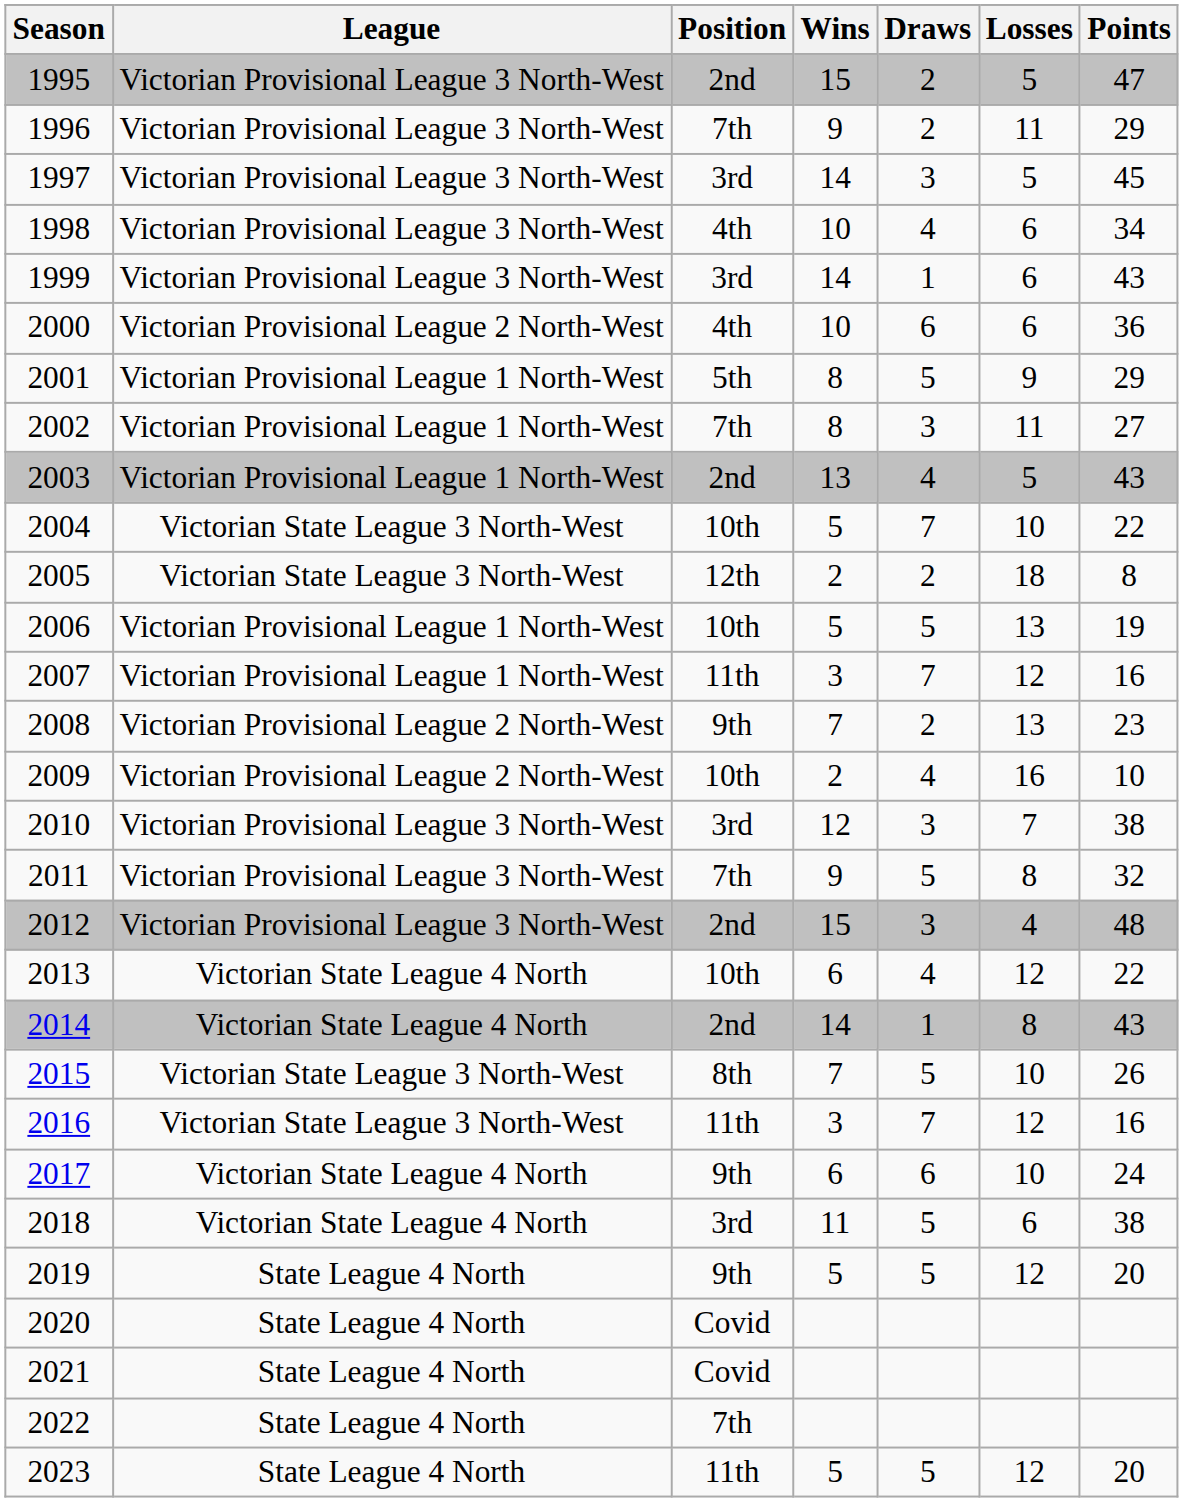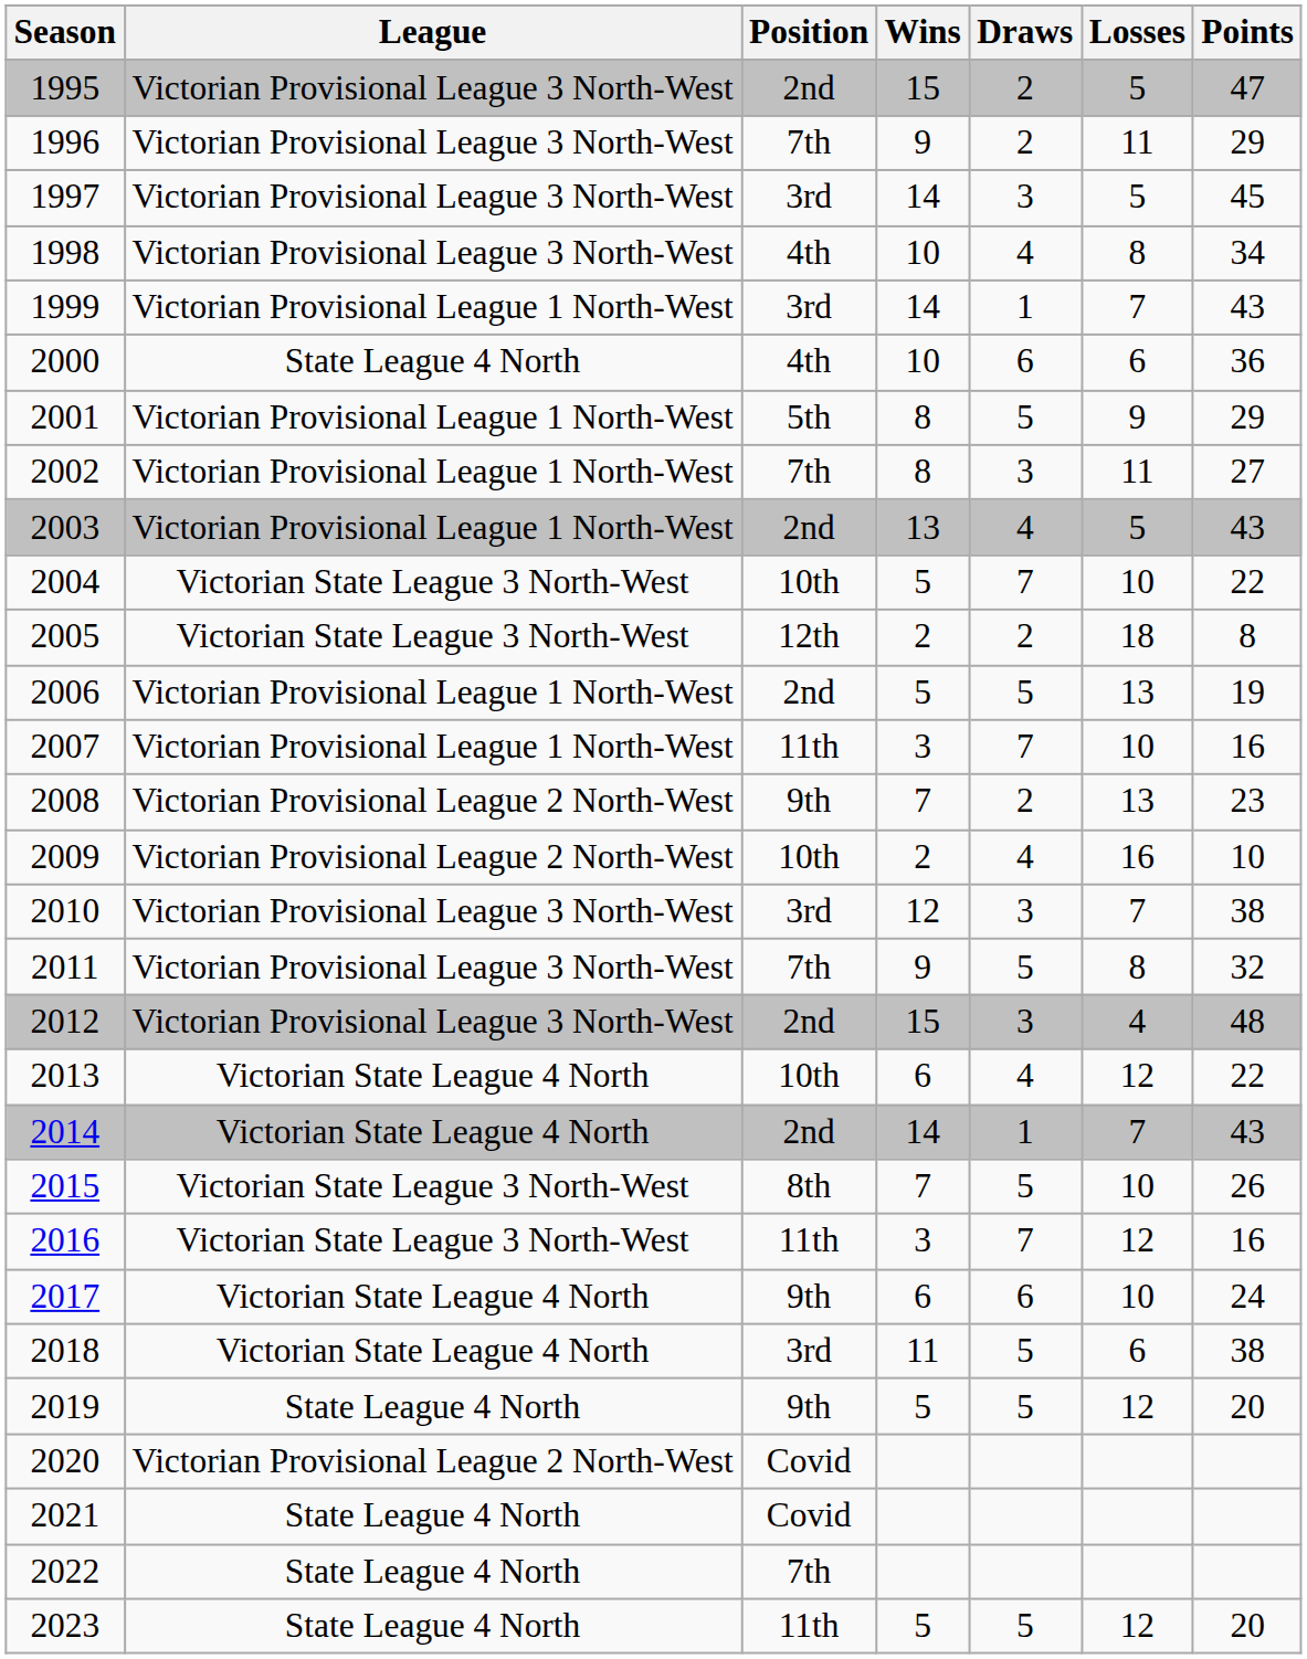1998 | Losses: 6 -> 8
1999 | League: Victorian Provisional League 3 North-West -> Victorian Provisional League 1 North-West
1999 | Losses: 6 -> 7
2000 | League: Victorian Provisional League 2 North-West -> State League 4 North
2006 | Position: 10th -> 2nd
2007 | Losses: 12 -> 10
2014 | Losses: 8 -> 7
2020 | League: State League 4 North -> Victorian Provisional League 2 North-West
